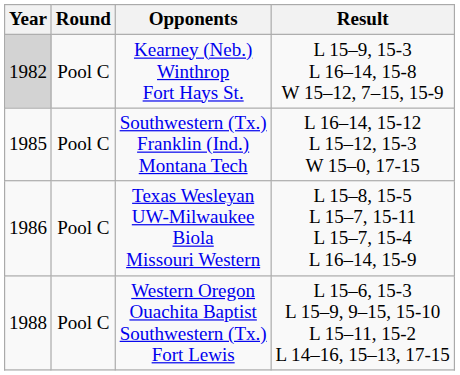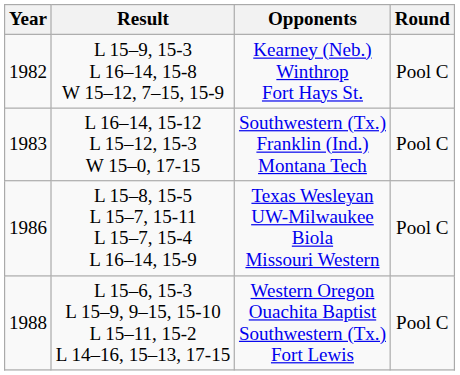columns swapped: Round <-> Result
Kearney (Neb.) Winthrop Fort Hays St. | Year: lightgrey background -> no background
Southwestern (Tx.) Franklin (Ind.) Montana Tech | Year: 1985 -> 1983
